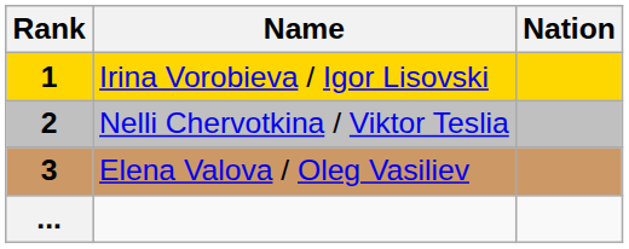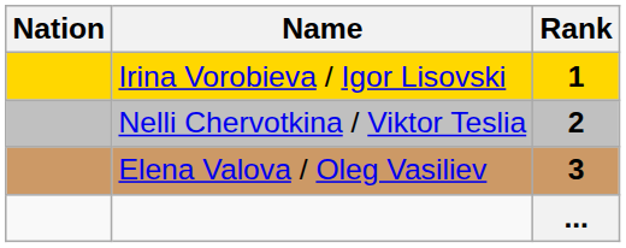columns swapped: Rank <-> Nation
